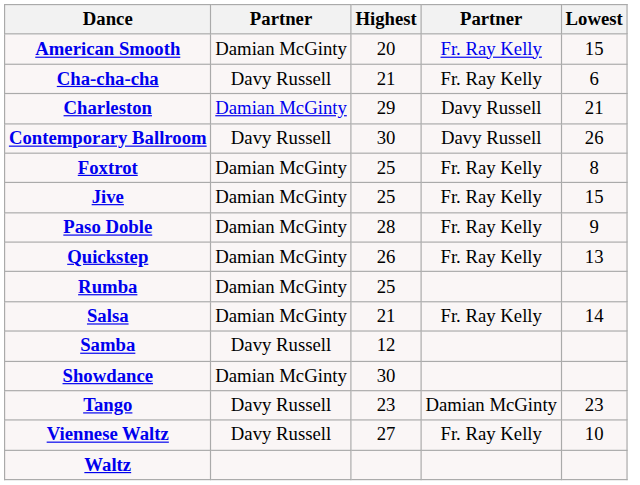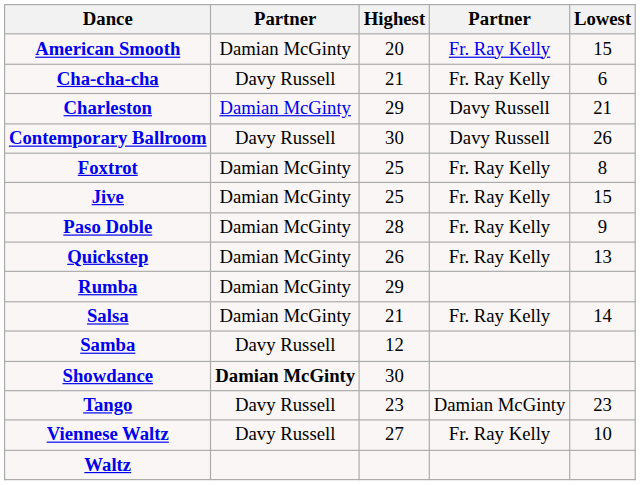Rumba | Highest: 25 -> 29
Showdance | column 2: normal -> bold
